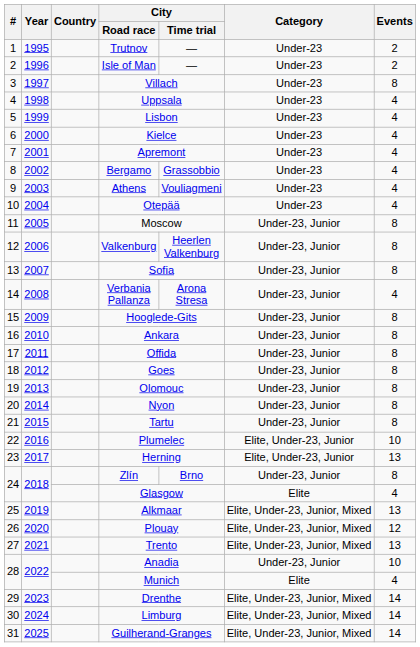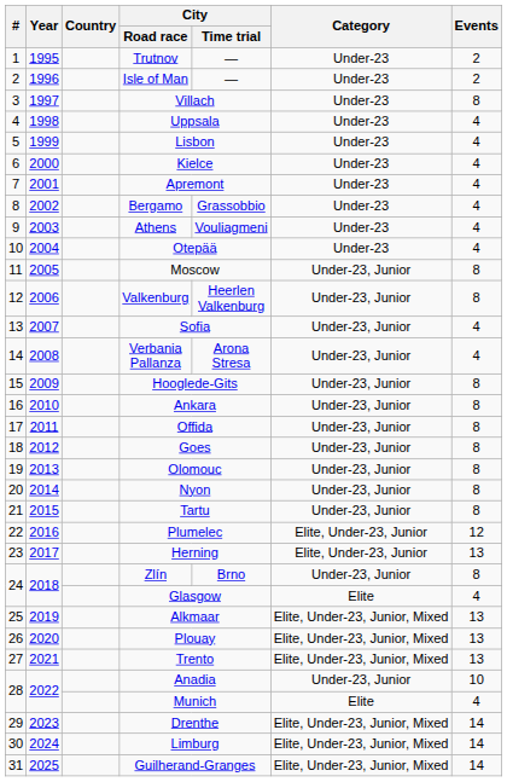Sofia | Events: 8 -> 4
Plumelec | Events: 10 -> 12
Plouay | Events: 12 -> 13
